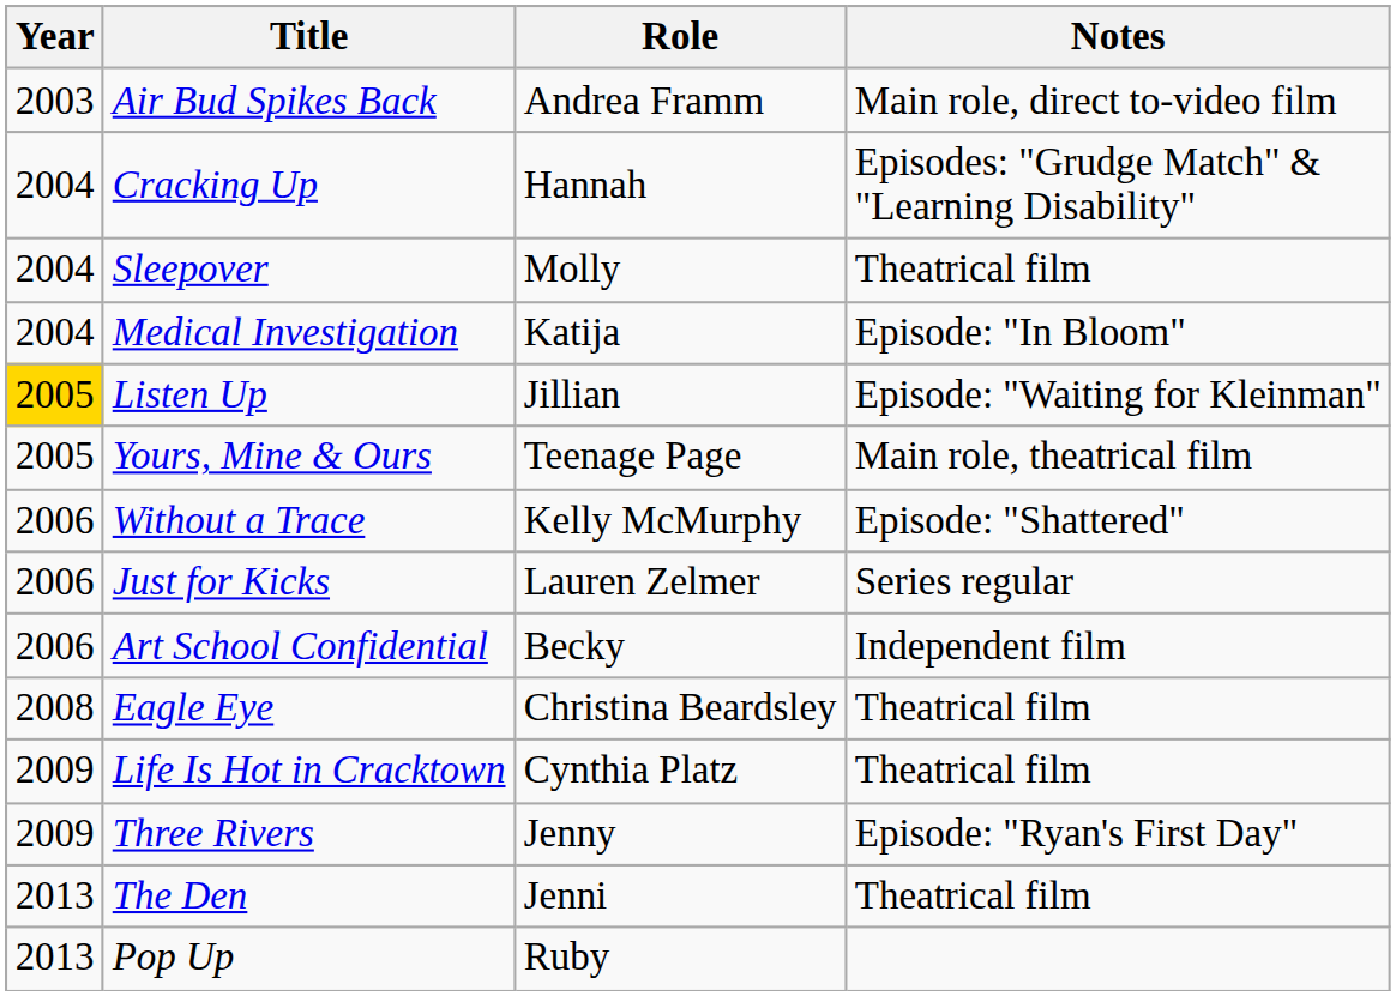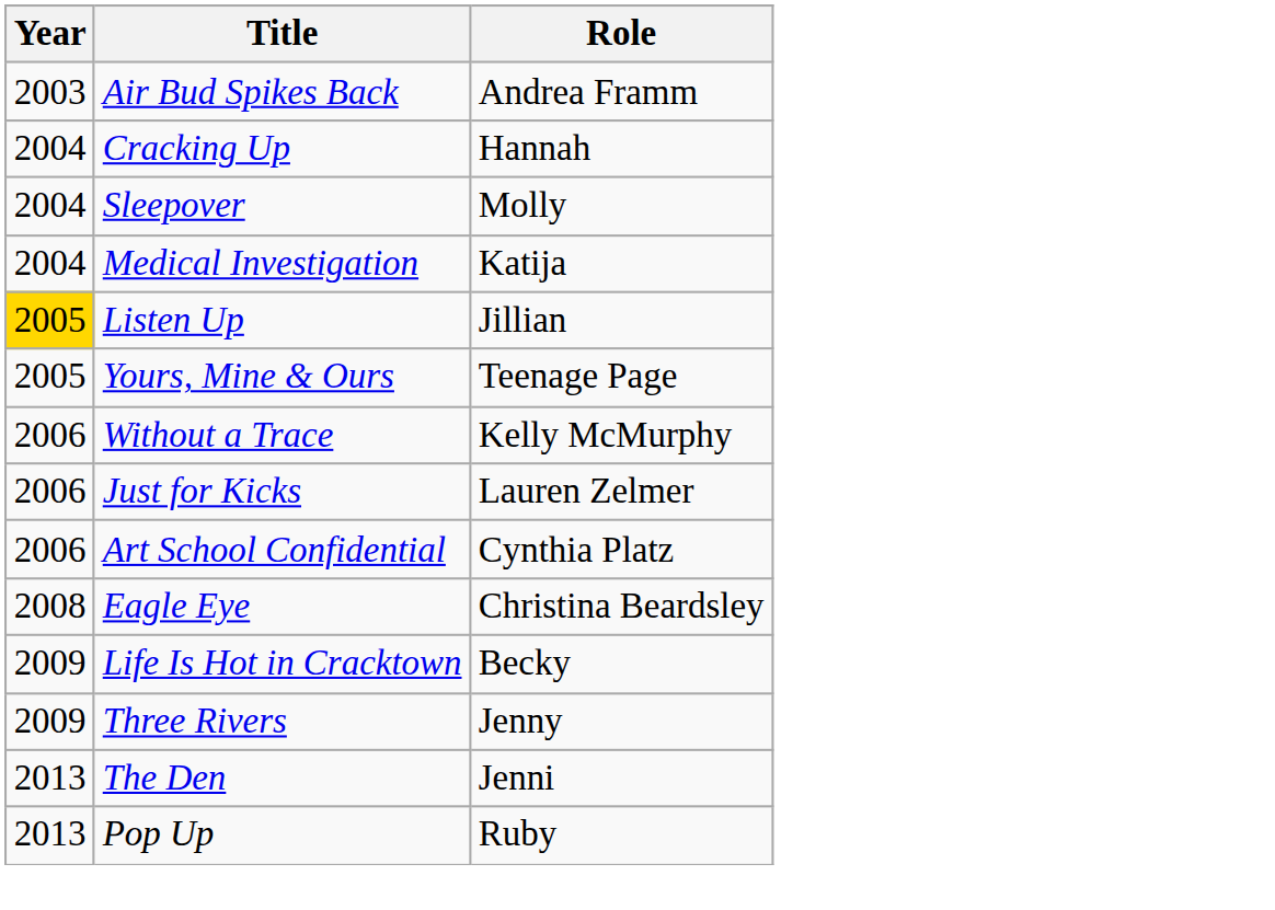- column: Notes | Main role, direct to-video film | Episodes: "Grudge Match" & "Learning Disability" | Theatrical film | Episode: "In Bloom" | Episode: "Waiting for Kleinman" | Main role, theatrical film | Episode: "Shattered" | Series regular | Independent film | Theatrical film | Theatrical film | Episode: "Ryan's First Day" | Theatrical film
Art School Confidential | Role: Becky -> Cynthia Platz
Life Is Hot in Cracktown | Role: Cynthia Platz -> Becky
